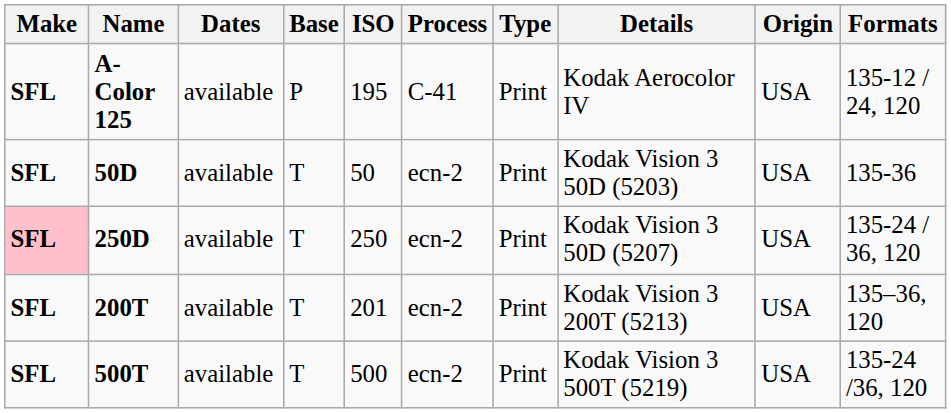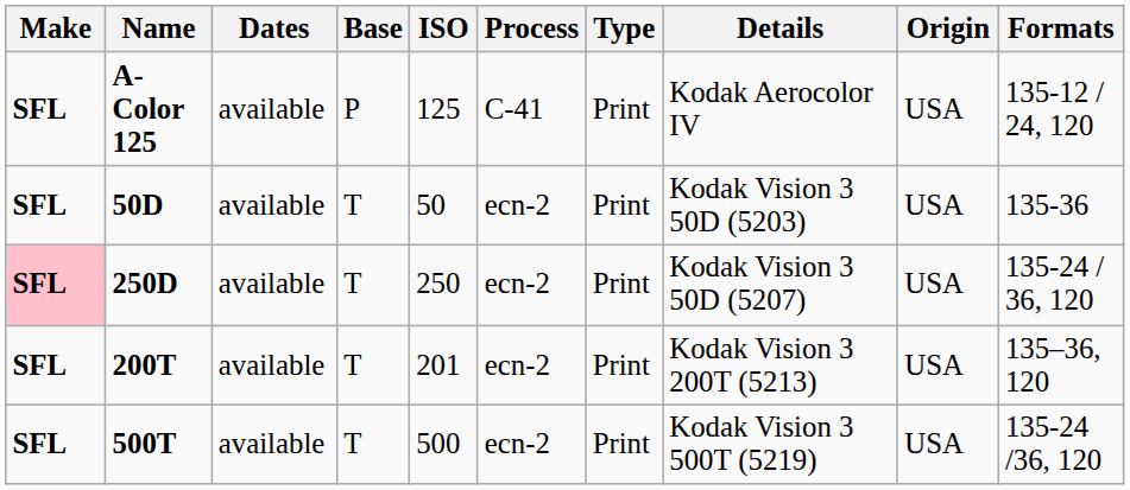A-Color 125 | ISO: 195 -> 125
